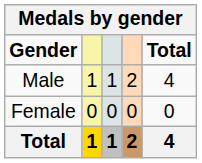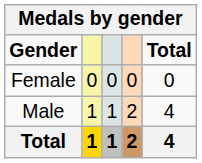rows swapped: Male <-> Female
